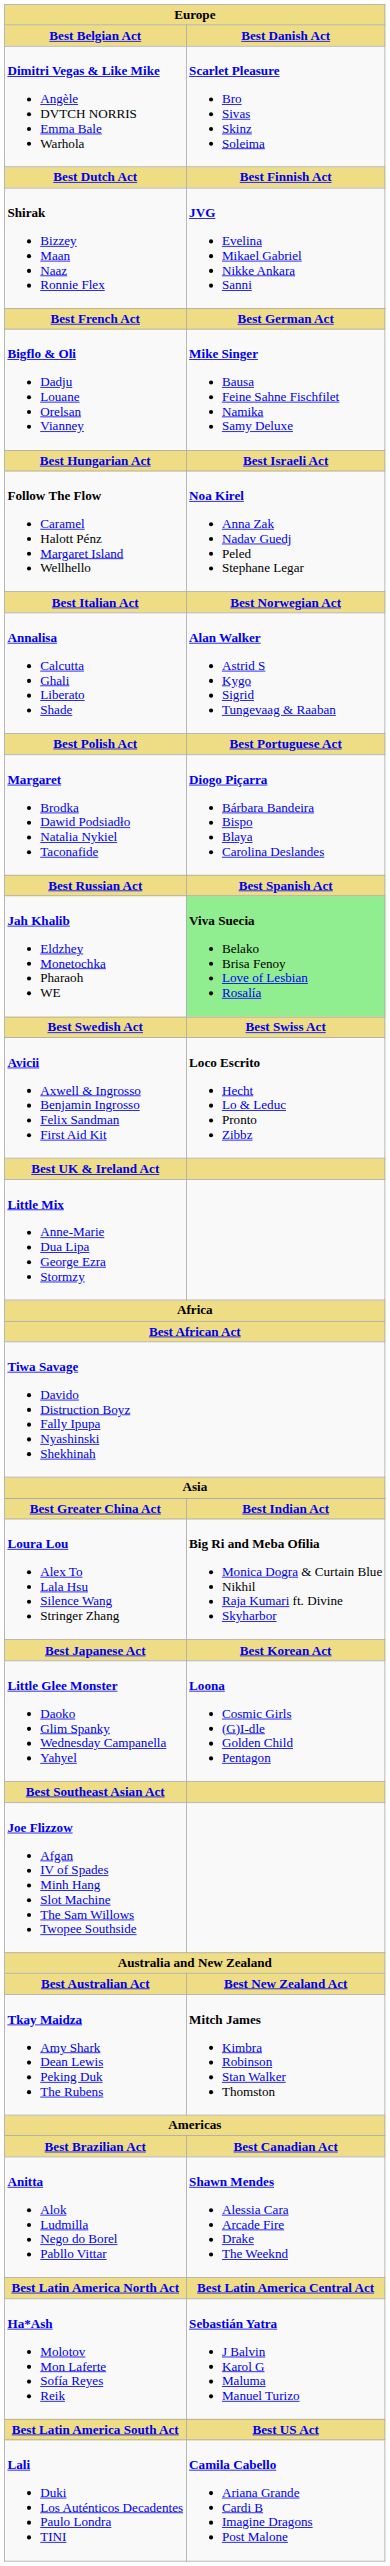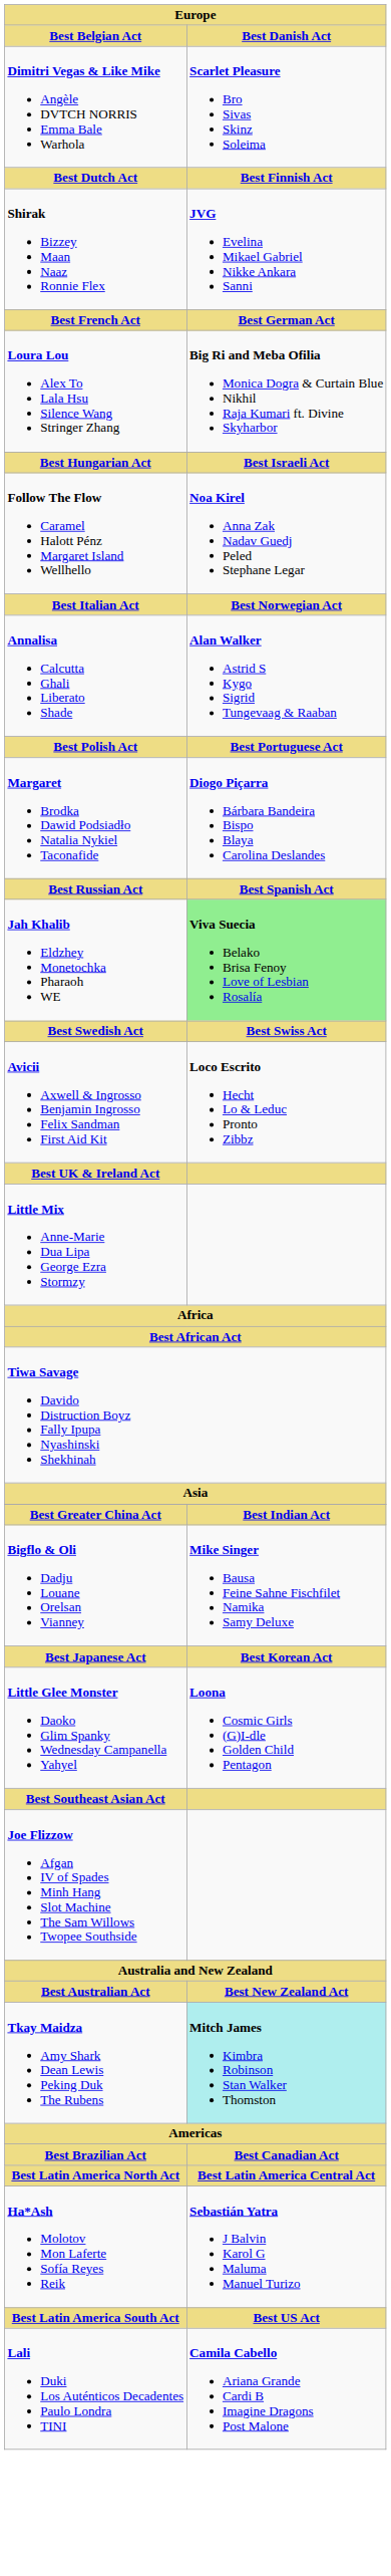rows swapped: Bigflo & Oli Dadju Louane Orelsan Vianney <-> Loura Lou Alex To Lala Hsu Silence Wang Stringer Zhang
Tkay Maidza Amy Shark Dean Lewis Peking Duk The Rubens | Best Danish Act: no background -> paleturquoise background
- row: Anitta Alok Ludmilla Nego do Borel Pabllo Vittar | Shawn Mendes Alessia Cara Arcade Fire Drake The Weeknd
